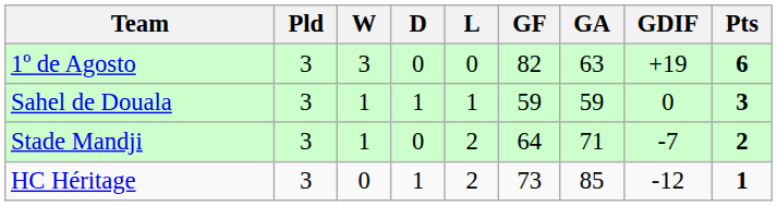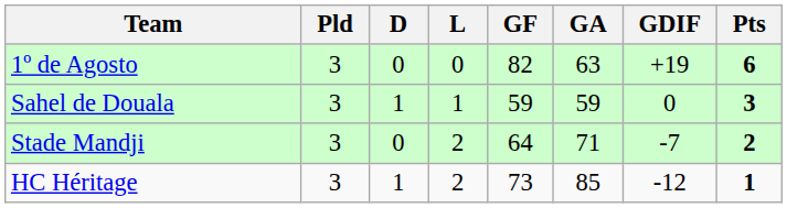- column: W | 3 | 1 | 1 | 0
